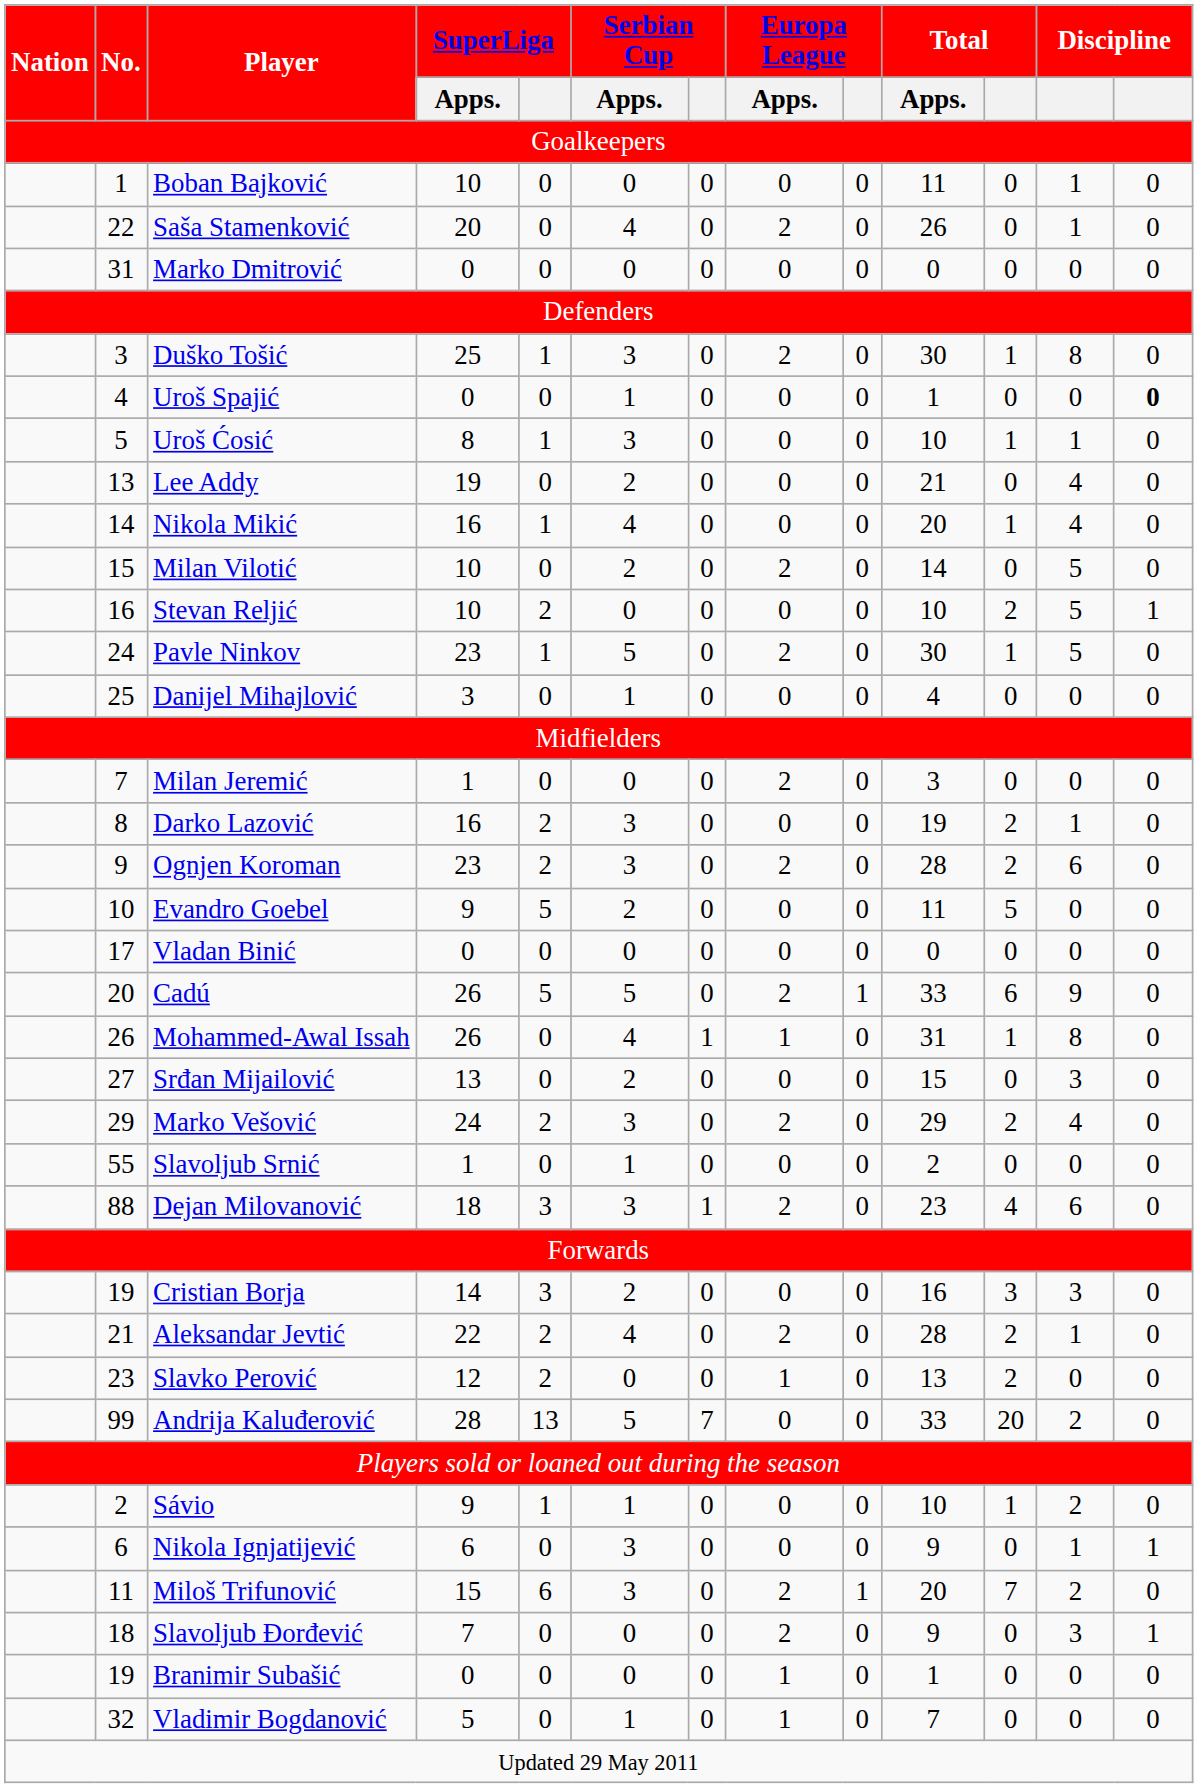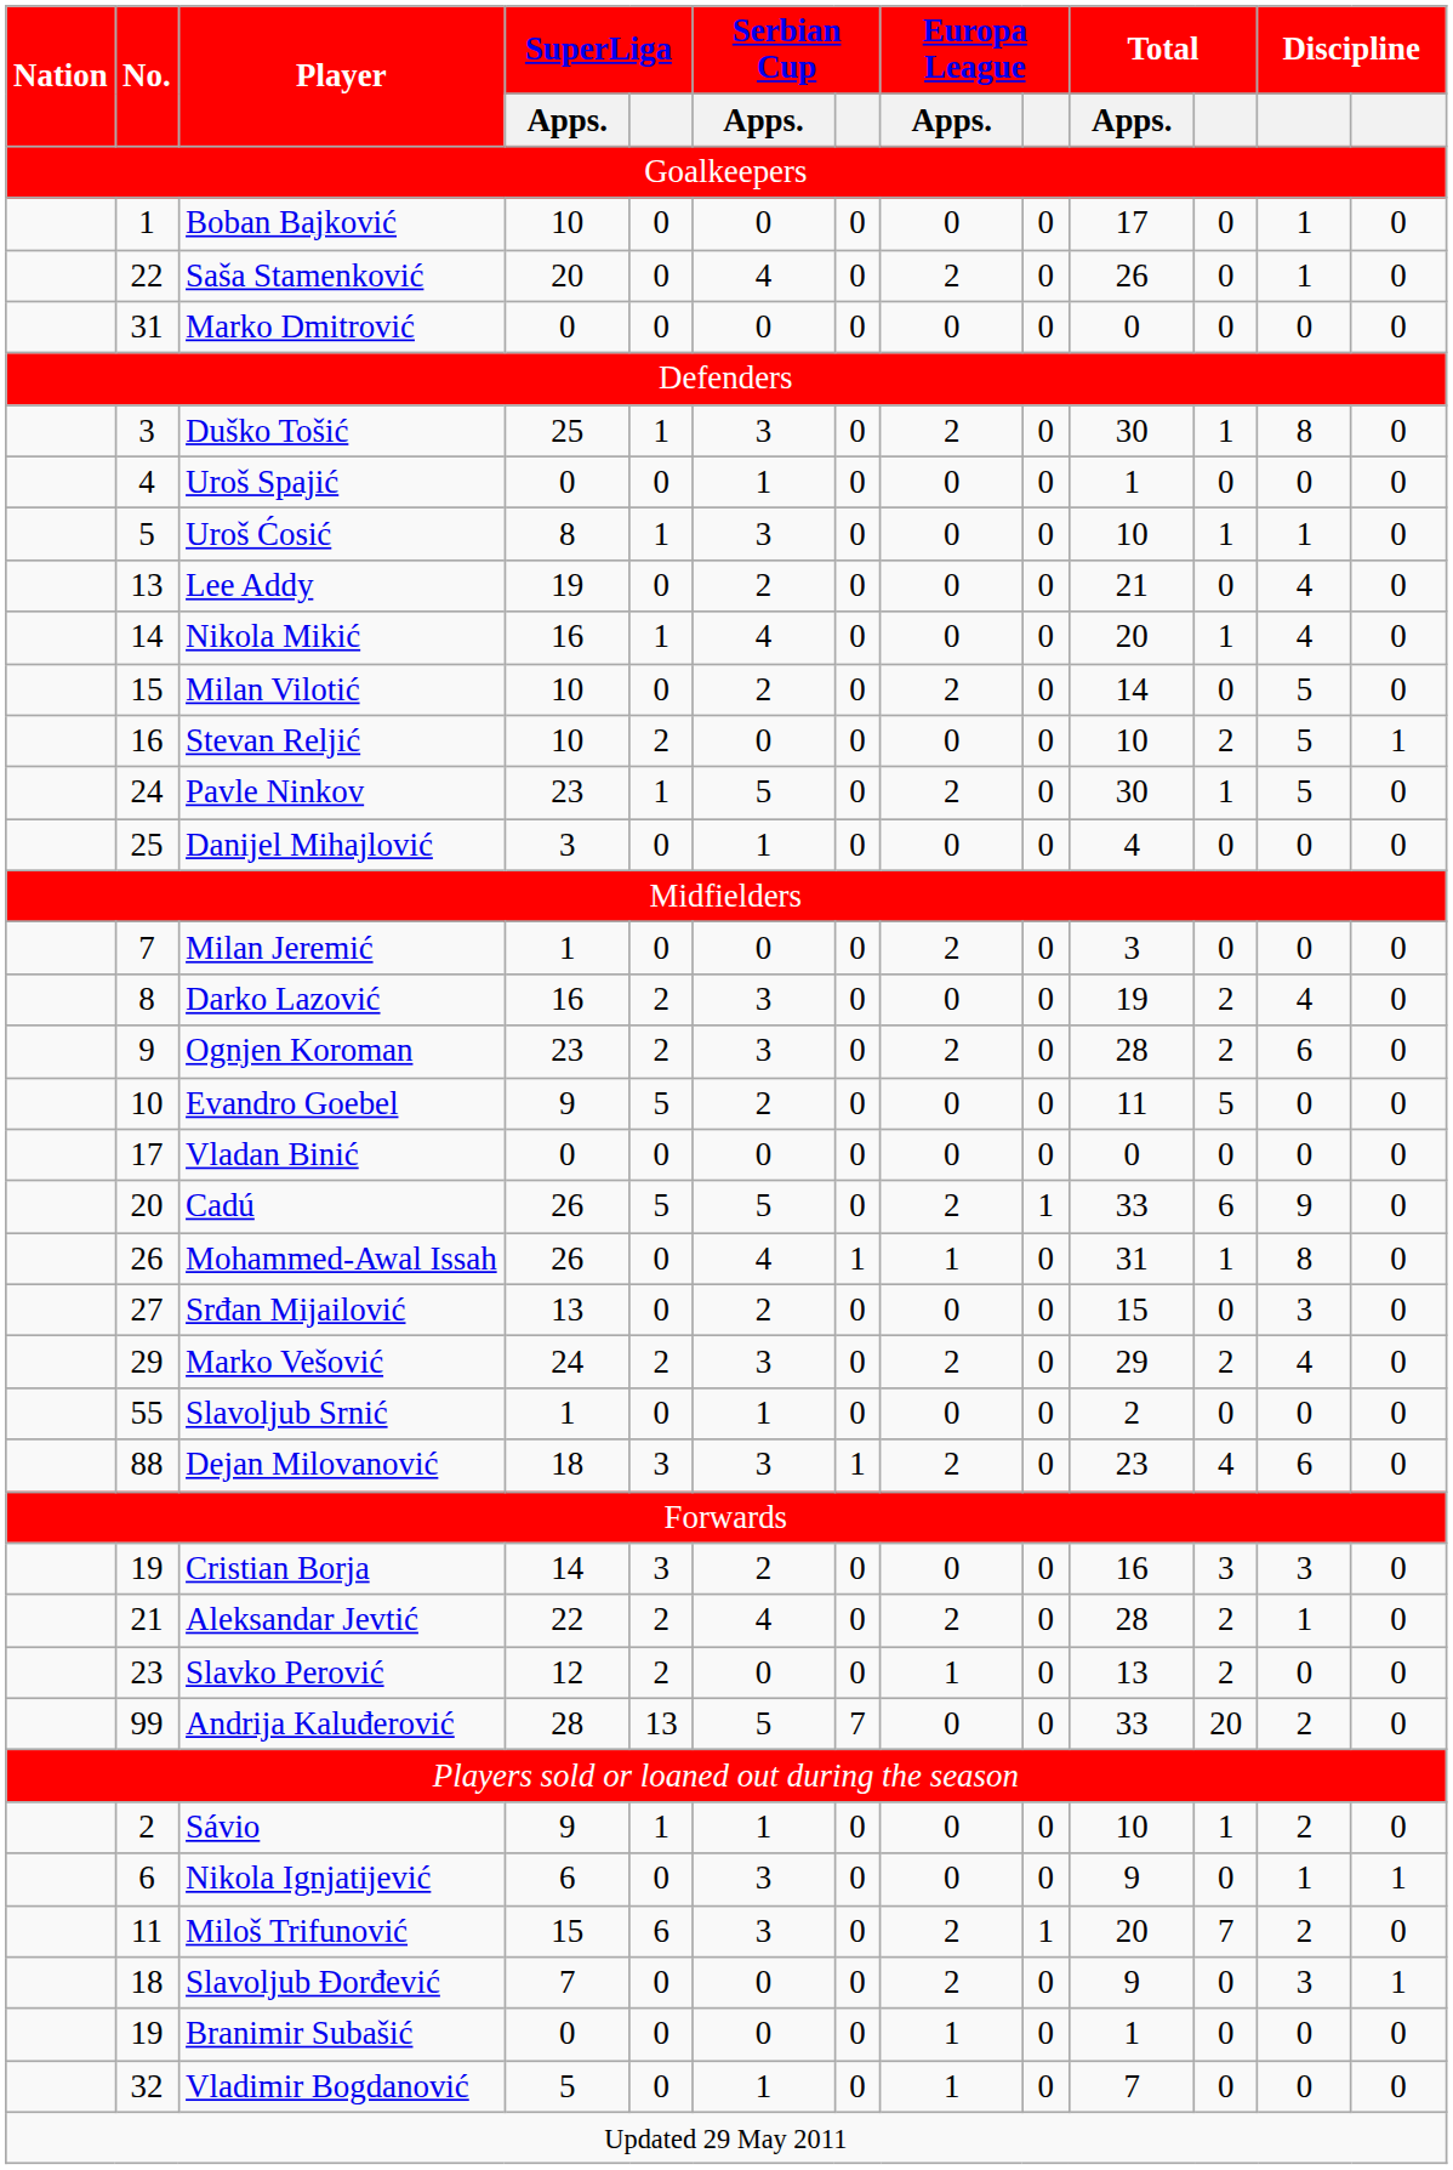Boban Bajković | Total / Apps.: 11 -> 17
Uroš Spajić | column 14: bold -> normal
Darko Lazović | column 13: 1 -> 4
